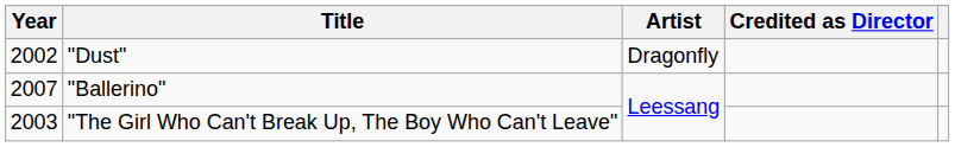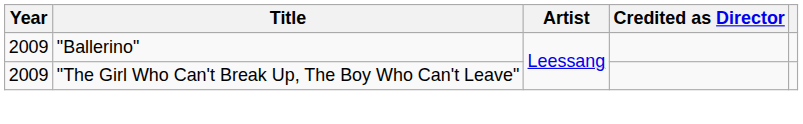- row: 2002 | "Dust" | Dragonfly
"Ballerino" | Year: 2007 -> 2009
"The Girl Who Can't Break Up, The Boy Who Can't Leave" | Year: 2003 -> 2009
